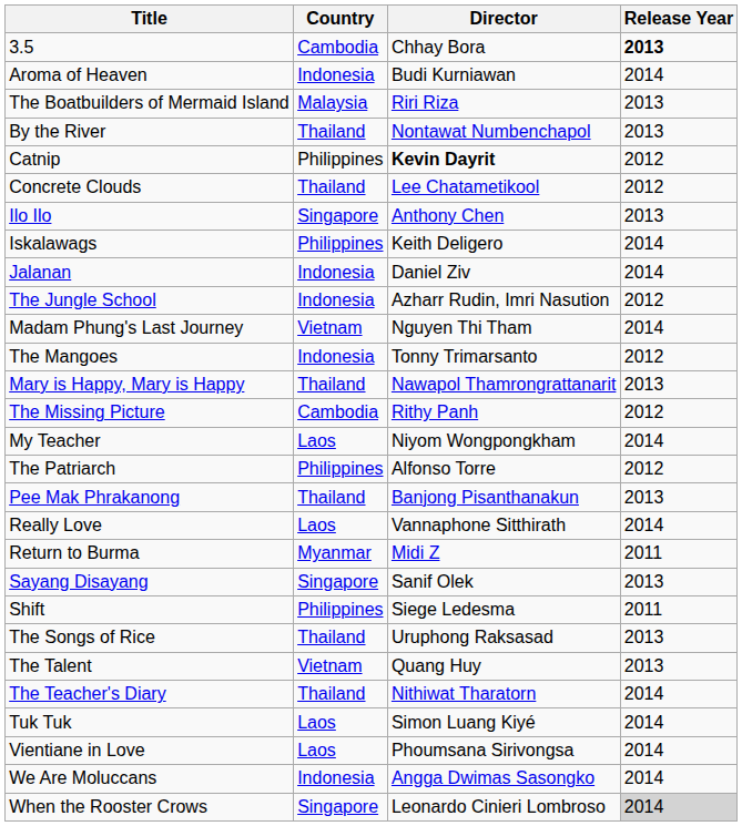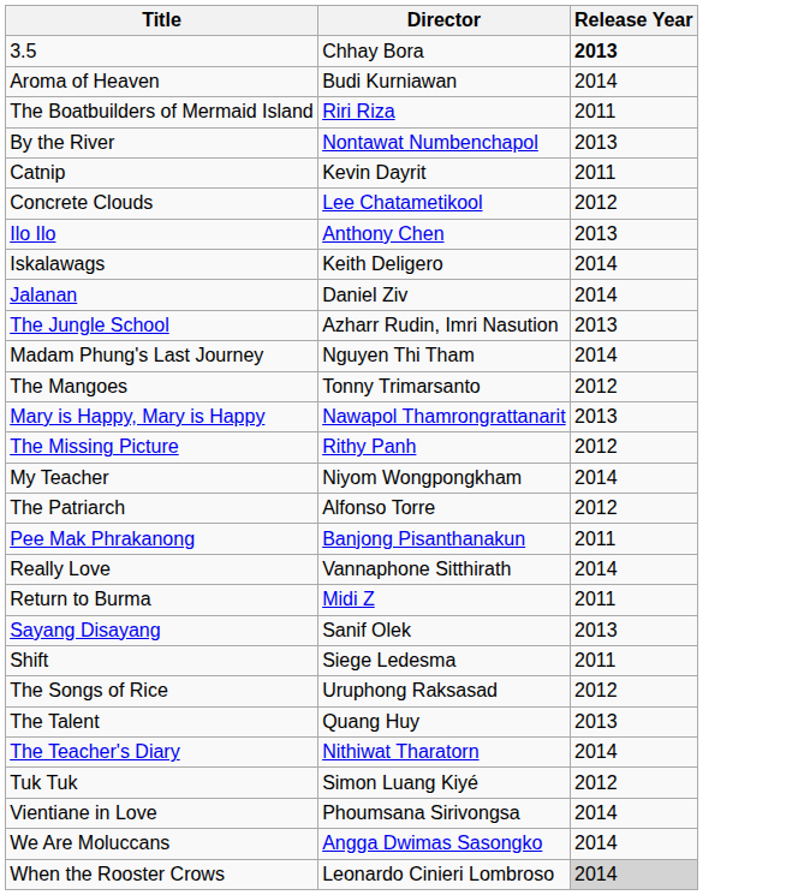- column: Country | Cambodia | Indonesia | Malaysia | Thailand | Philippines | Thailand | Singapore | Philippines | Indonesia | Indonesia | Vietnam | Indonesia | Thailand | Cambodia | Laos | Philippines | Thailand | Laos | Myanmar | Singapore | Philippines | Thailand | Vietnam | Thailand | Laos | Laos | Indonesia | Singapore
The Boatbuilders of Mermaid Island | Release Year: 2013 -> 2011
Catnip | Director: bold -> normal
Catnip | Release Year: 2012 -> 2011
The Jungle School | Release Year: 2012 -> 2013
Pee Mak Phrakanong | Release Year: 2013 -> 2011
The Songs of Rice | Release Year: 2013 -> 2012
Tuk Tuk | Release Year: 2014 -> 2012
